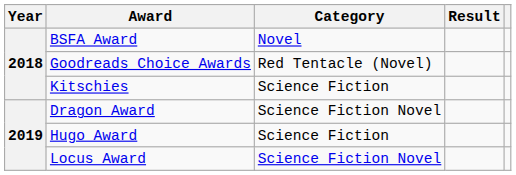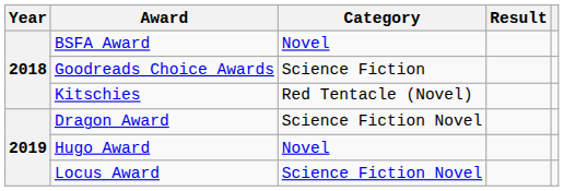Goodreads Choice Awards | Category: Red Tentacle (Novel) -> Science Fiction
Kitschies | Category: Science Fiction -> Red Tentacle (Novel)
Hugo Award | Category: Science Fiction -> Novel
